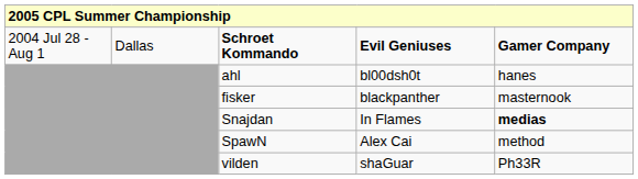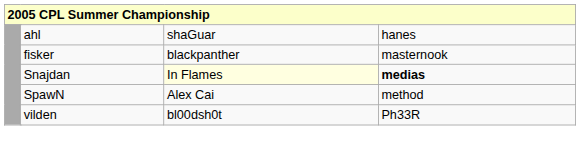- row: 2004 Jul 28 - Aug 1 | Dallas | Schroet Kommando | Evil Geniuses | Gamer Company
ahl | column 4: bl00dsh0t -> shaGuar
Snajdan | column 4: no background -> lightyellow background
vilden | column 4: shaGuar -> bl00dsh0t
